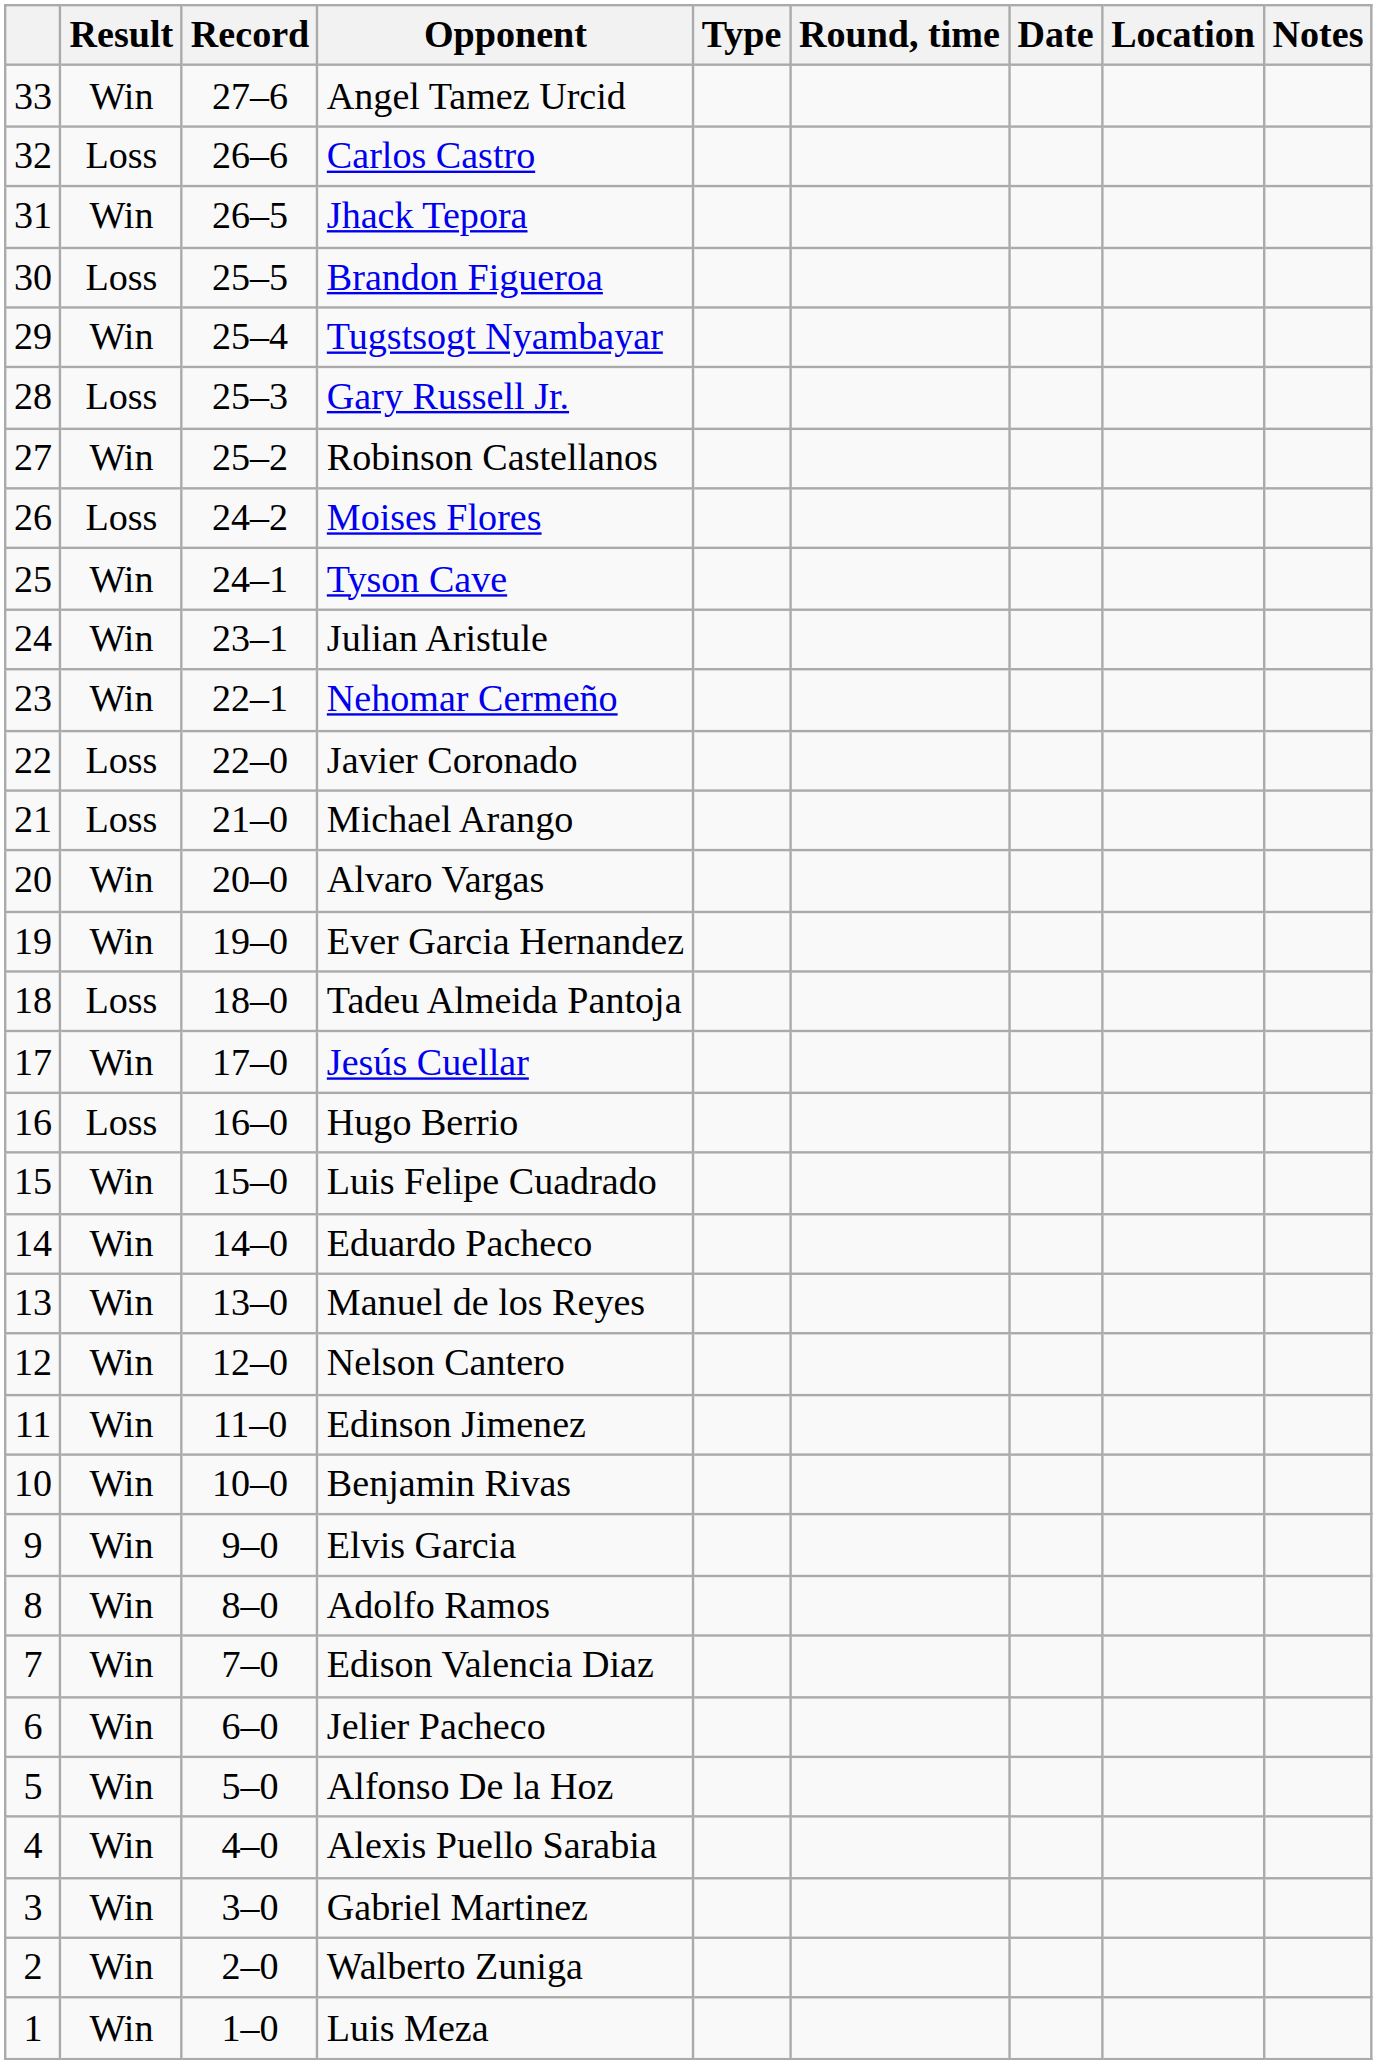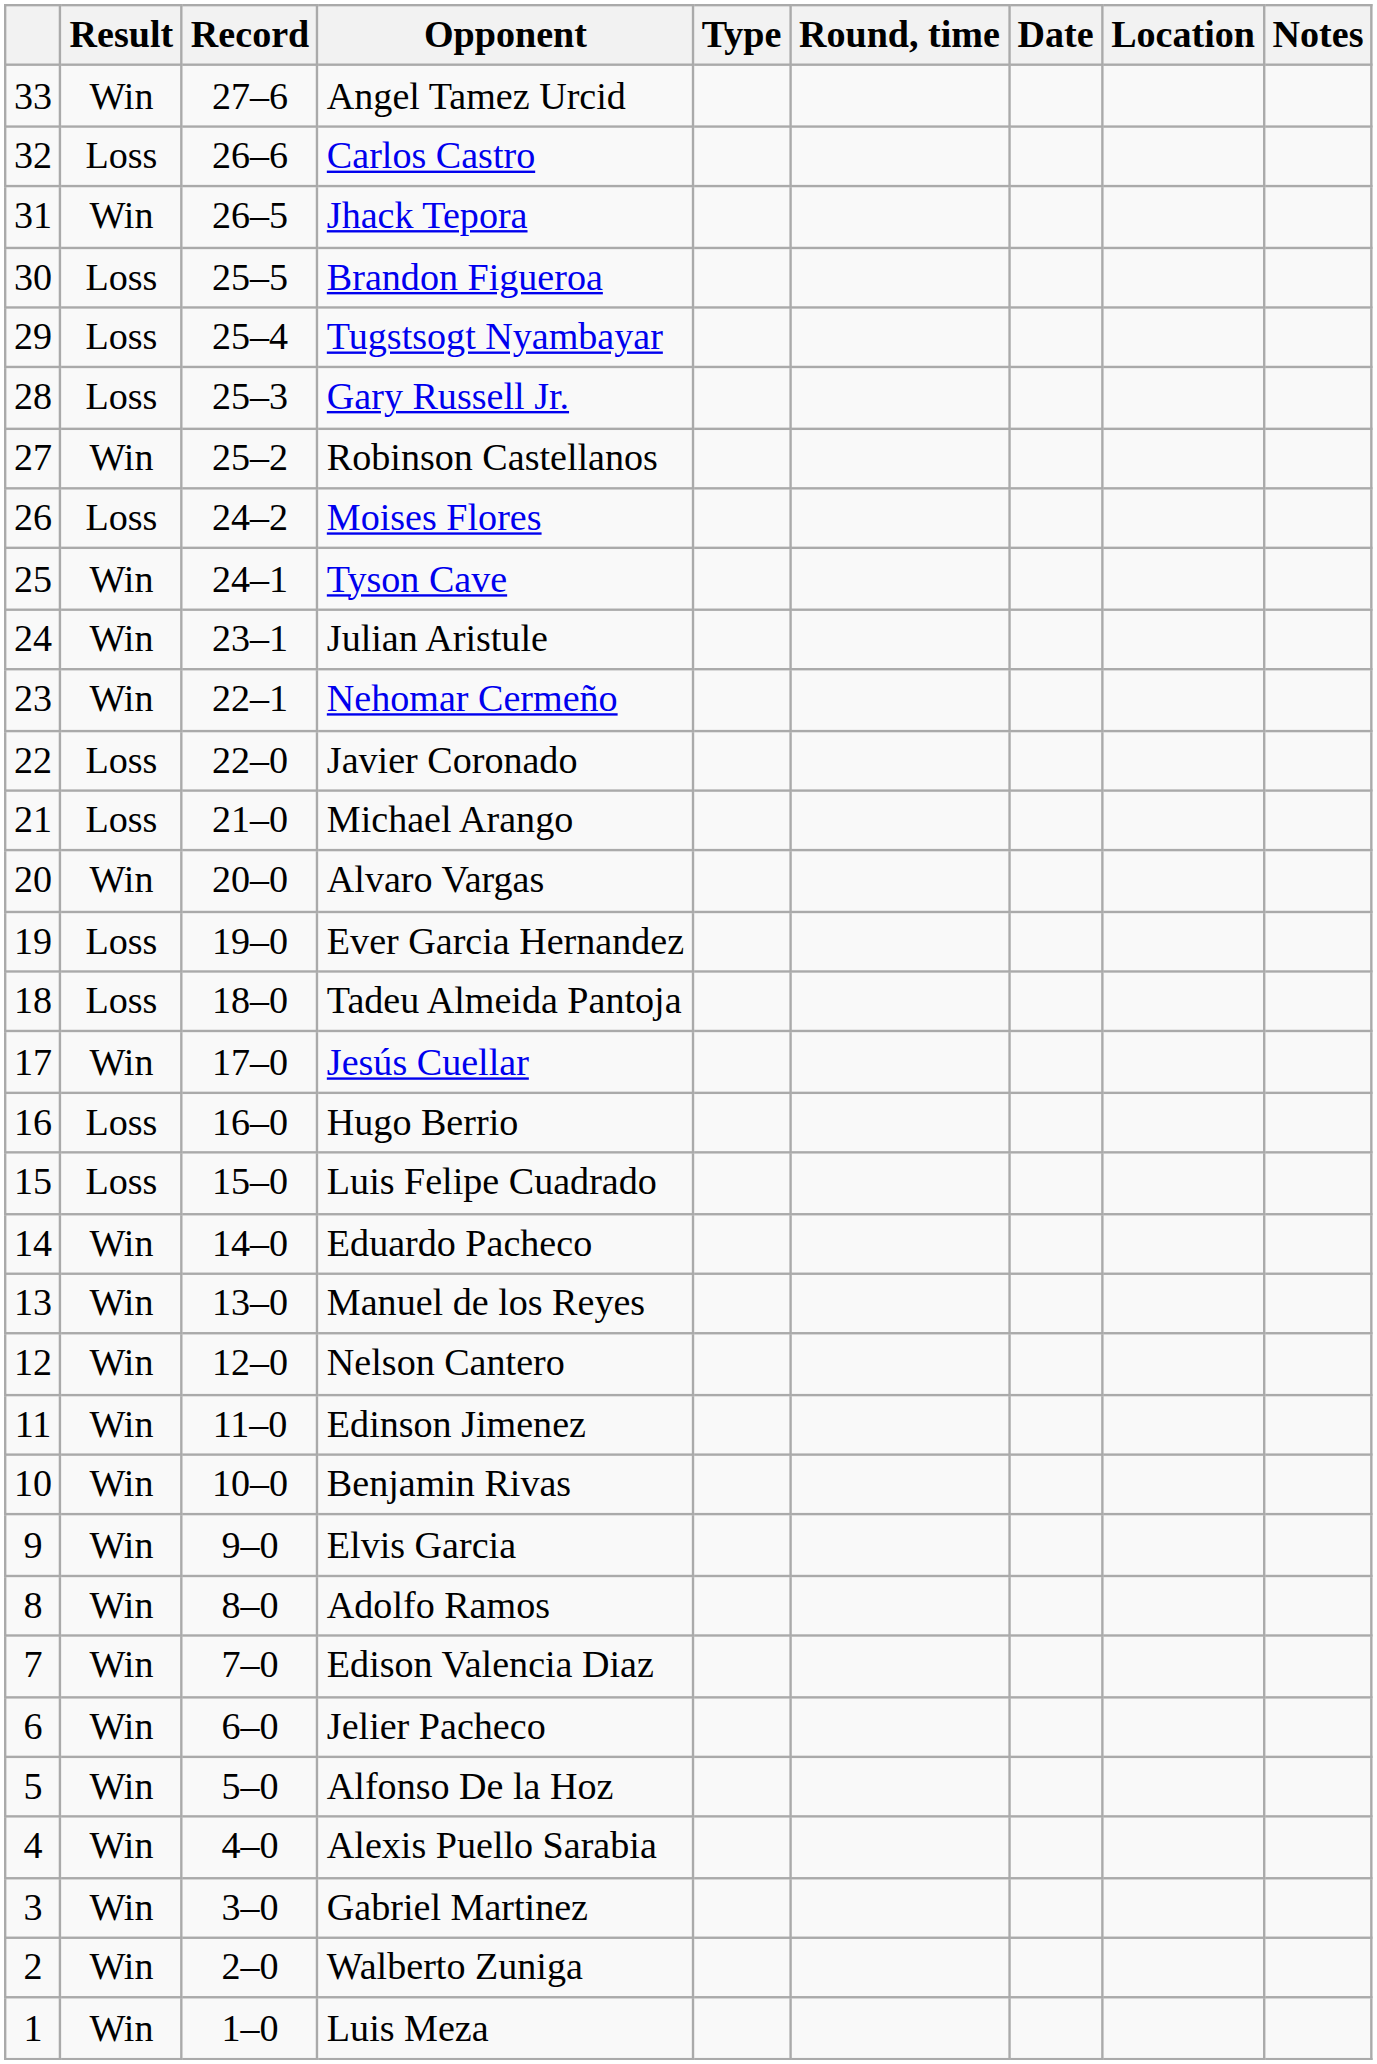Tugstsogt Nyambayar | Result: Win -> Loss
Ever Garcia Hernandez | Result: Win -> Loss
Luis Felipe Cuadrado | Result: Win -> Loss
